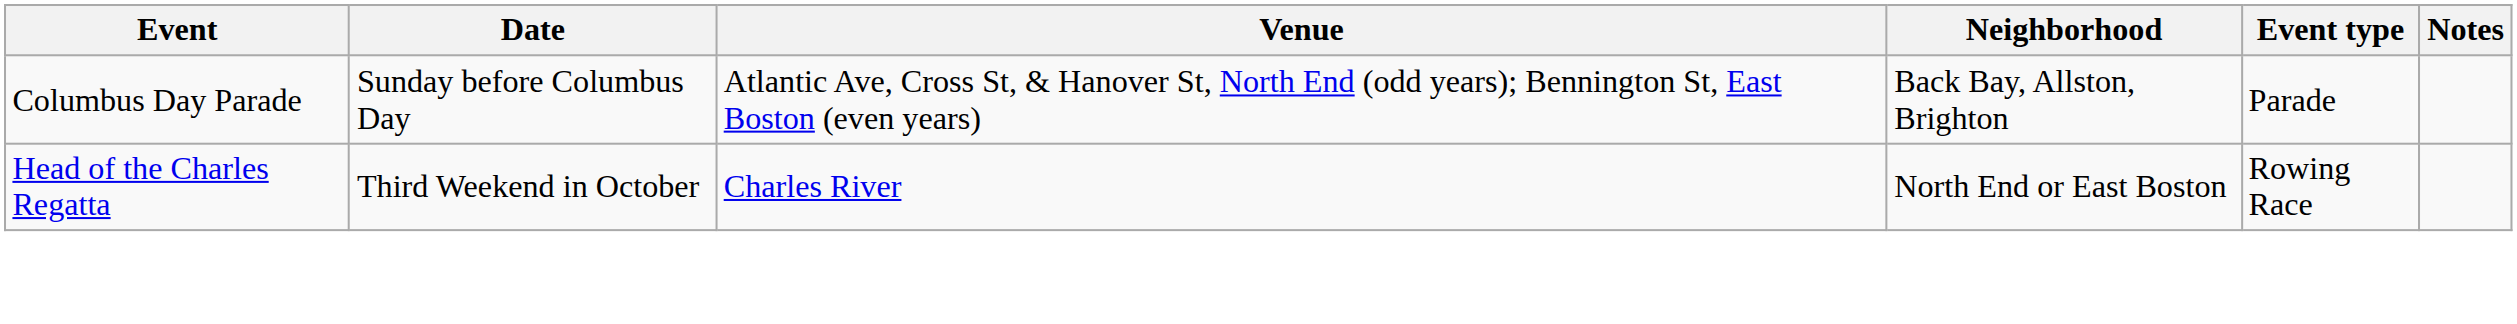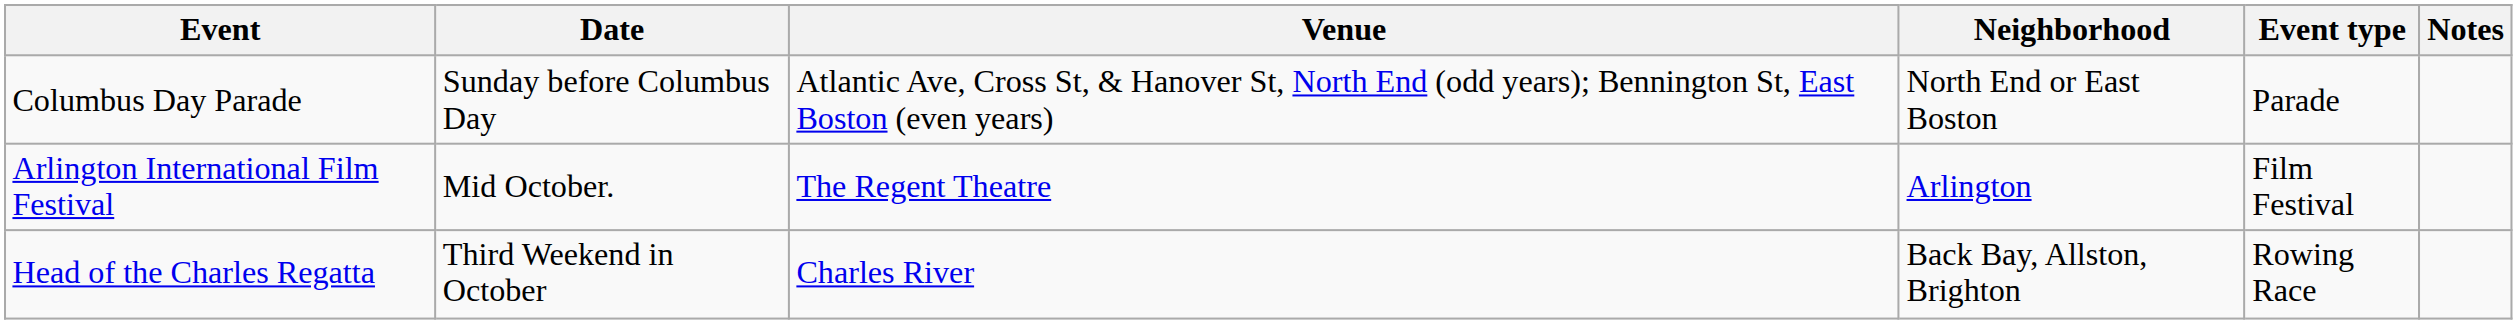Columbus Day Parade | Neighborhood: Back Bay, Allston, Brighton -> North End or East Boston
+ row: Arlington International Film Festival | Mid October. | The Regent Theatre | Arlington | Film Festival
Head of the Charles Regatta | Neighborhood: North End or East Boston -> Back Bay, Allston, Brighton
